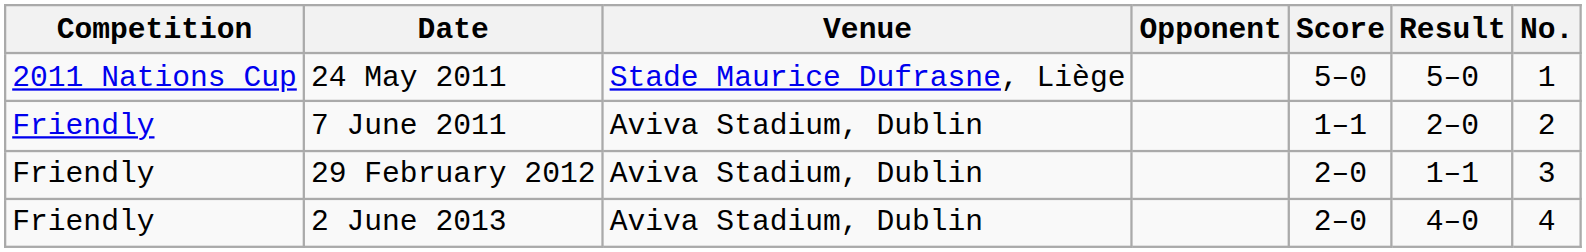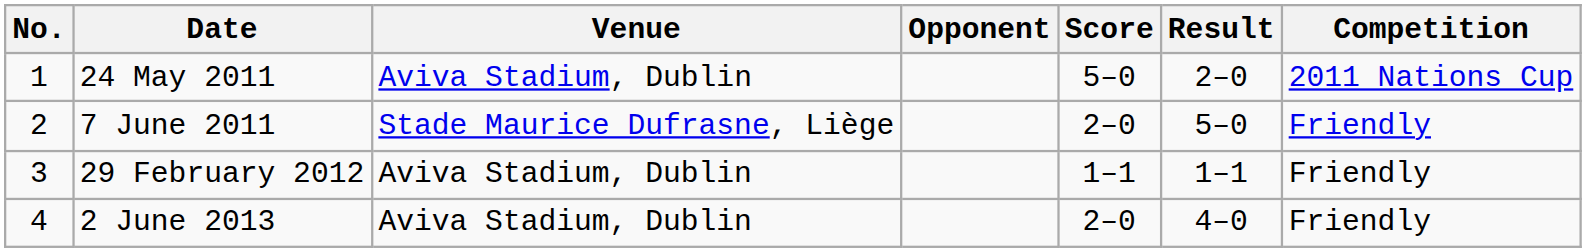columns swapped: No. <-> Competition
24 May 2011 | Venue: Stade Maurice Dufrasne, Liège -> Aviva Stadium, Dublin
24 May 2011 | Result: 5–0 -> 2–0
7 June 2011 | Venue: Aviva Stadium, Dublin -> Stade Maurice Dufrasne, Liège
7 June 2011 | Score: 1–1 -> 2–0
7 June 2011 | Result: 2–0 -> 5–0
29 February 2012 | Score: 2–0 -> 1–1
